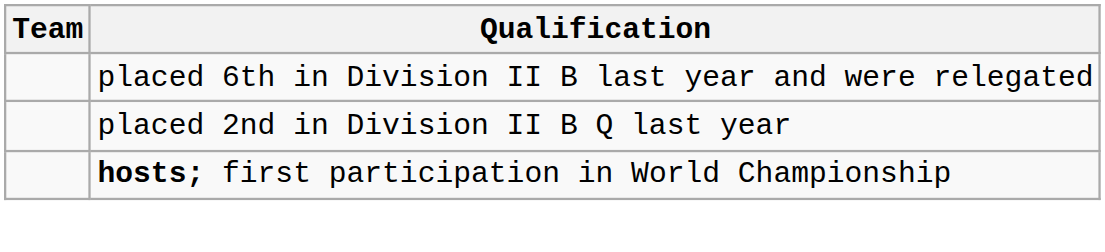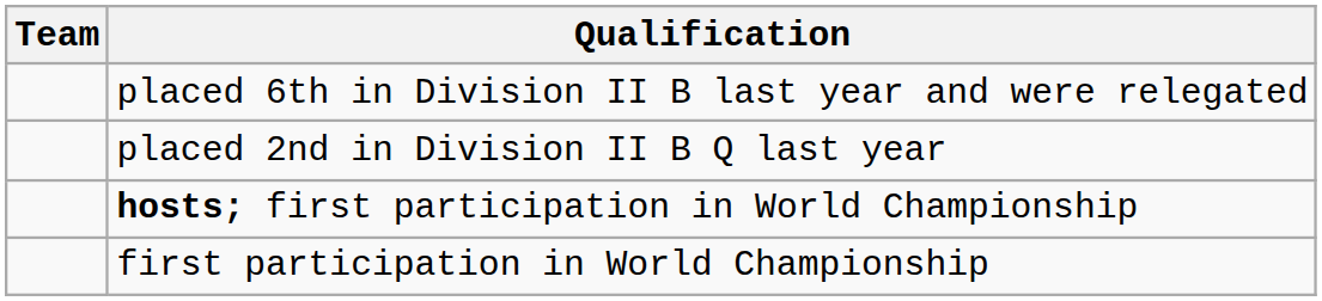+ row: first participation in World Championship
